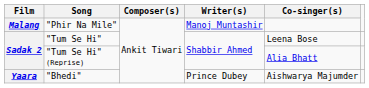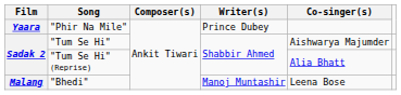"Phir Na Mile" | Film: Malang -> Yaara
"Phir Na Mile" | Writer(s): Manoj Muntashir -> Prince Dubey
"Tum Se Hi" | Co-singer(s): Leena Bose -> Aishwarya Majumder
"Bhedi" | Film: Yaara -> Malang
"Bhedi" | Writer(s): Prince Dubey -> Manoj Muntashir
"Bhedi" | Co-singer(s): Aishwarya Majumder -> Leena Bose
